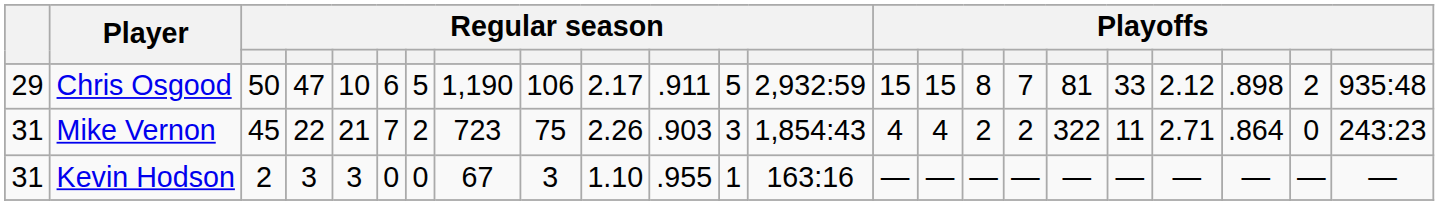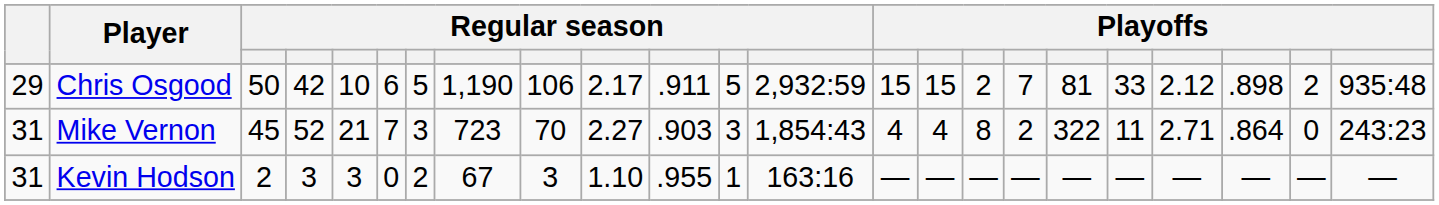Chris Osgood | column 4: 47 -> 42
Chris Osgood | column 16: 8 -> 2
Mike Vernon | column 4: 22 -> 52
Mike Vernon | column 7: 2 -> 3
Mike Vernon | column 9: 75 -> 70
Mike Vernon | column 10: 2.26 -> 2.27
Mike Vernon | column 16: 2 -> 8
Kevin Hodson | column 7: 0 -> 2
